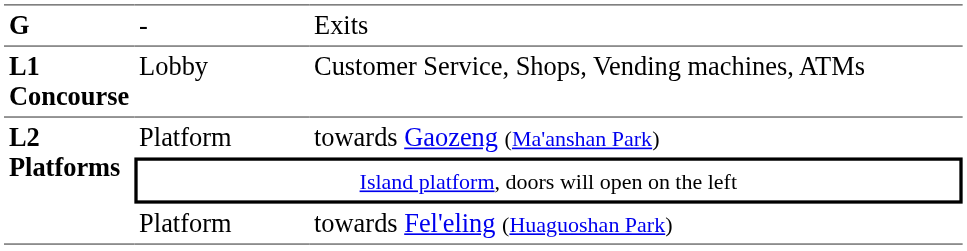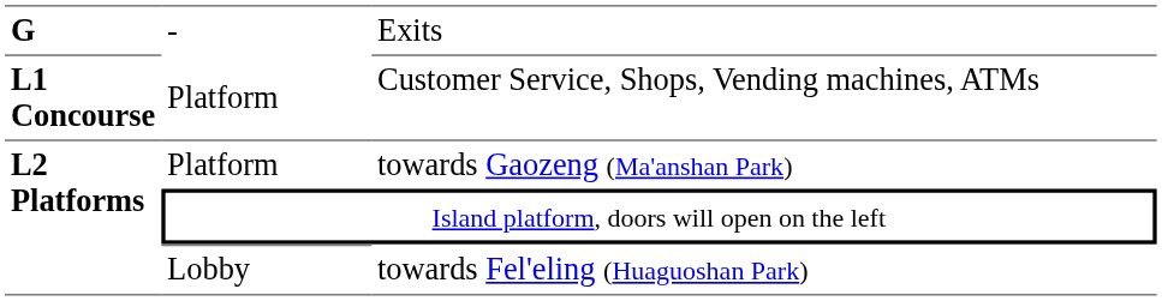Customer Service, Shops, Vending machines, ATMs | column 2: Lobby -> Platform
towards Fel'eling (Huaguoshan Park) | column 2: Platform -> Lobby
